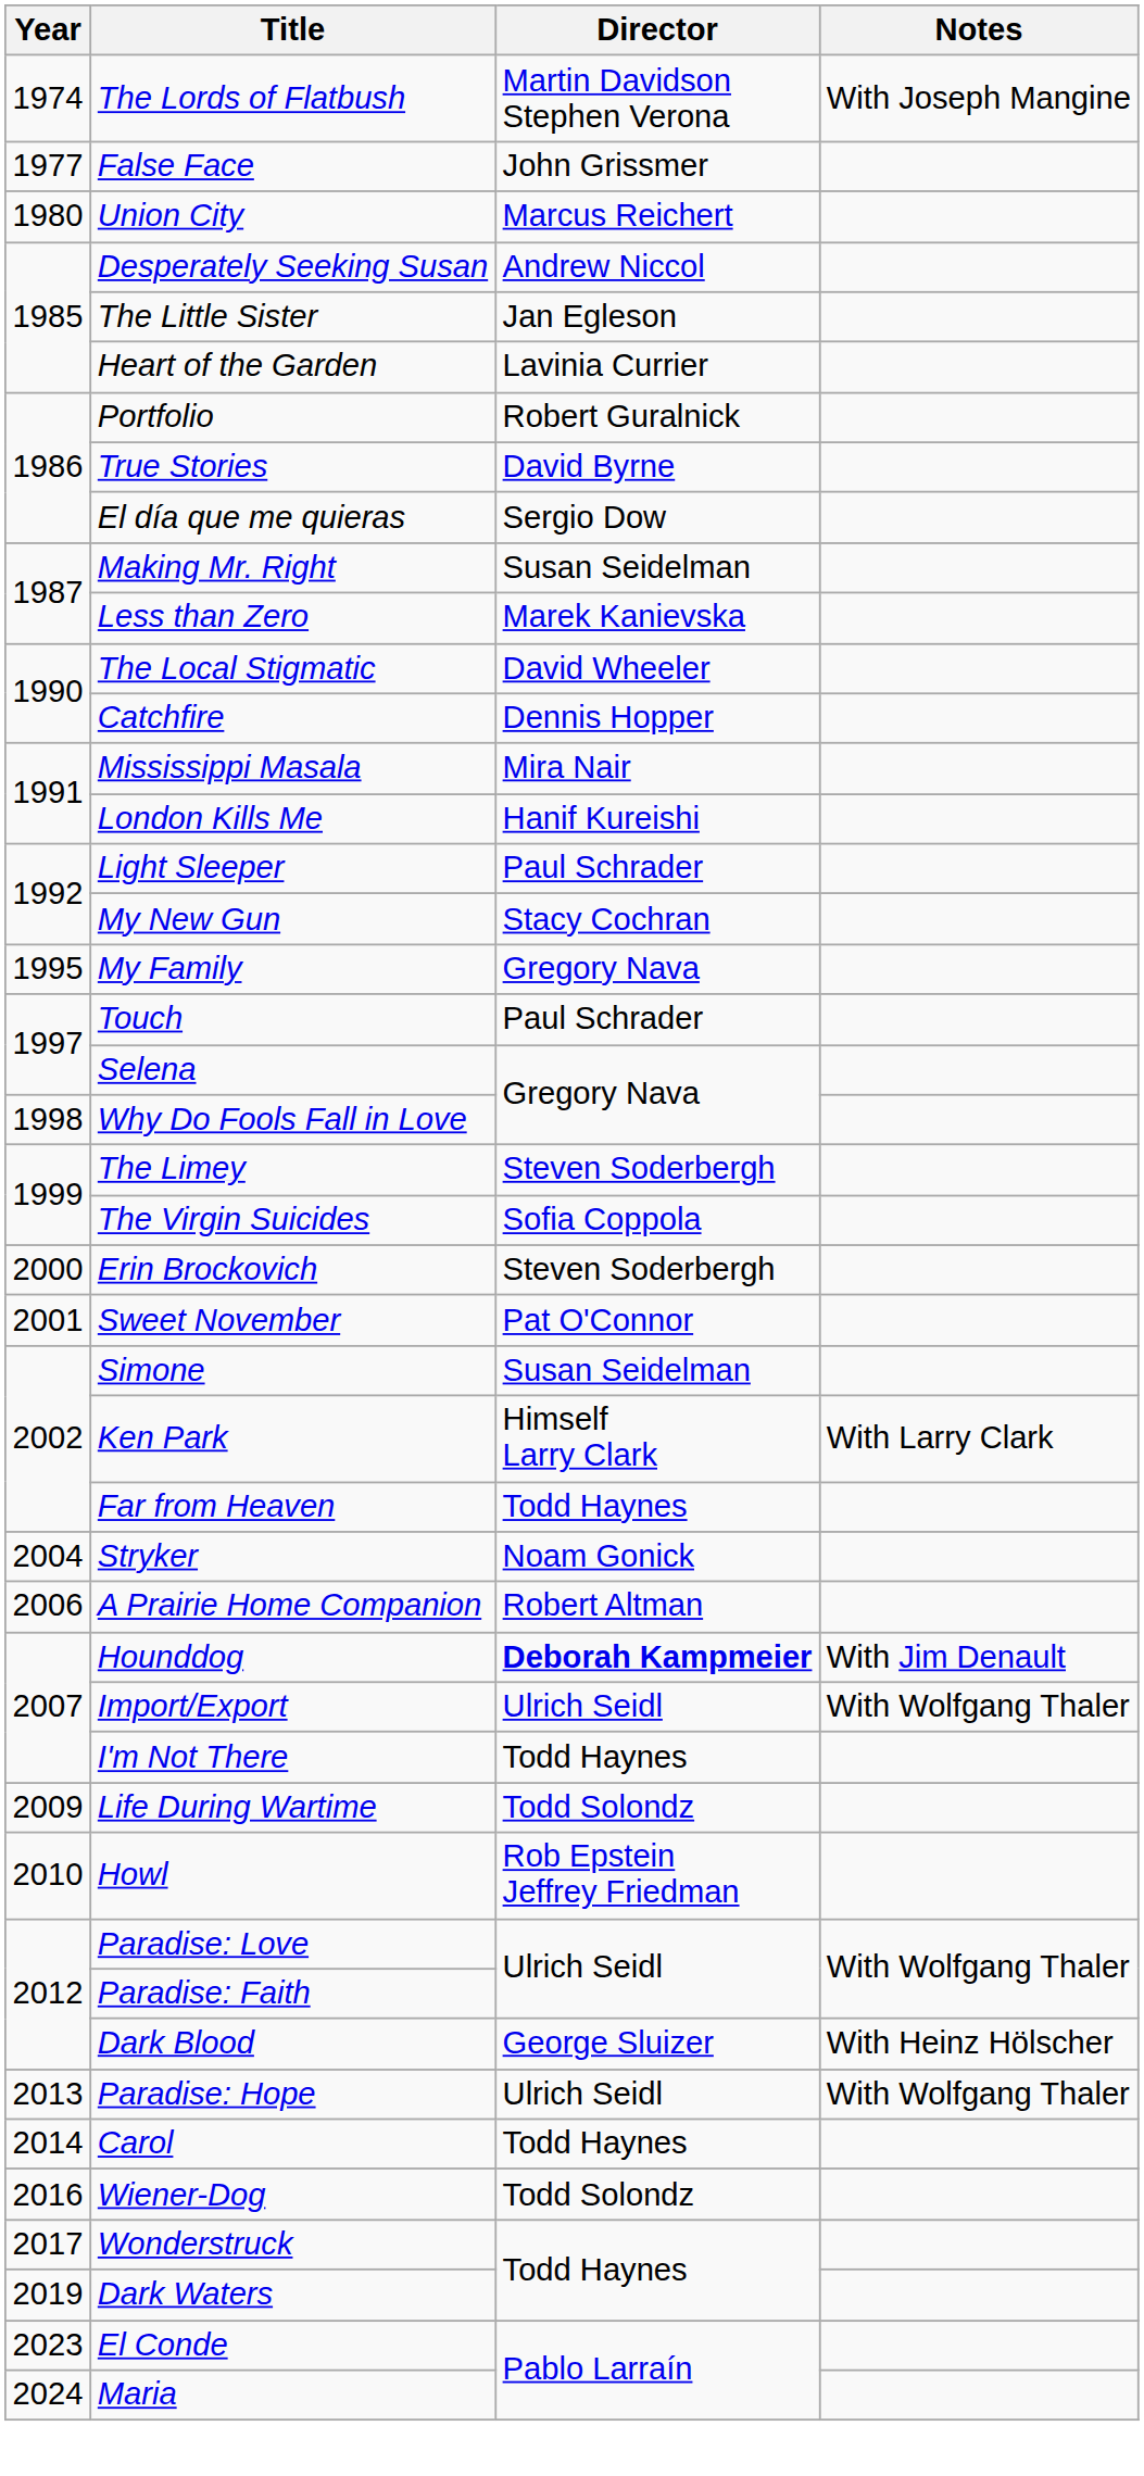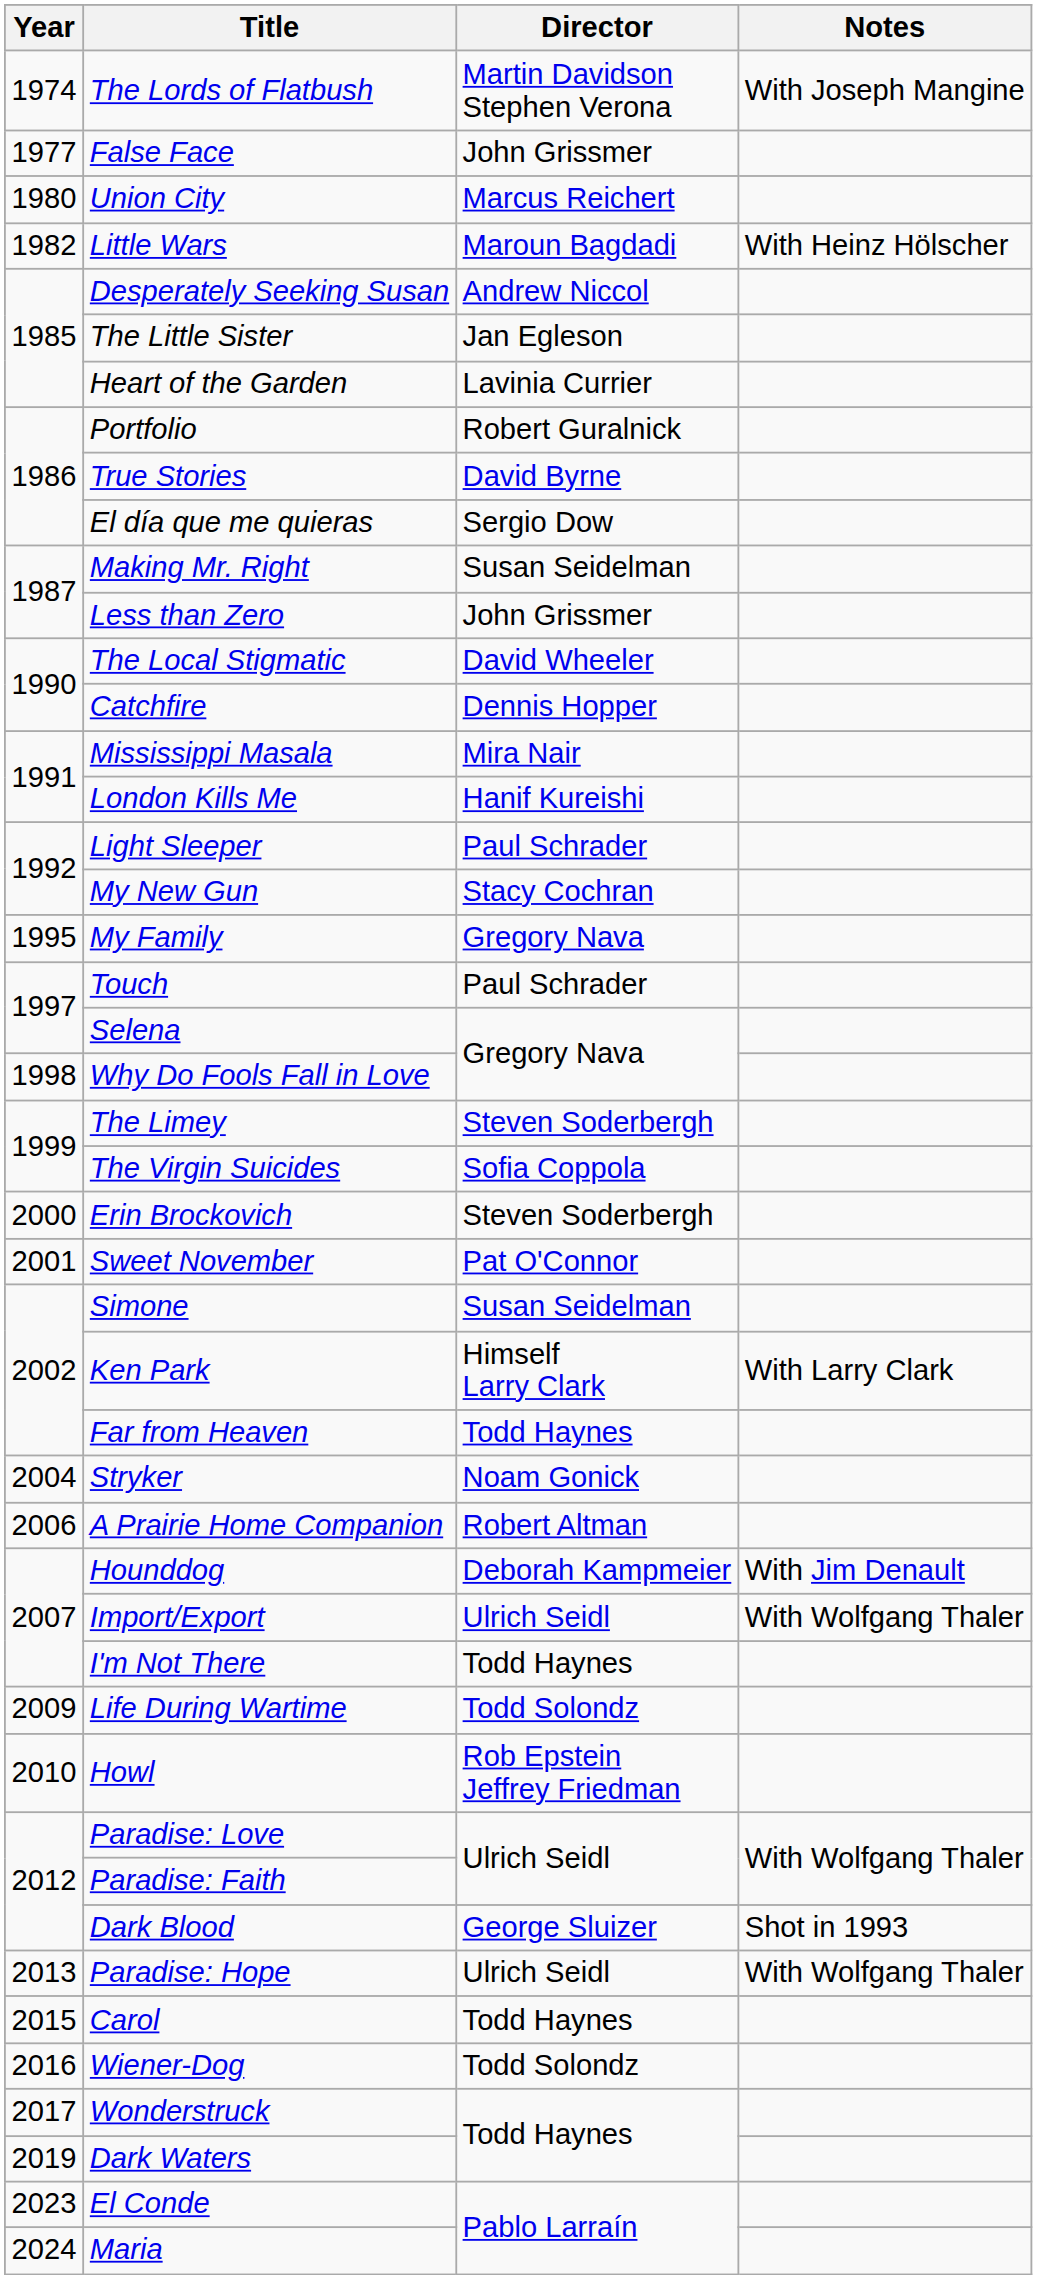+ row: 1982 | Little Wars | Maroun Bagdadi | With Heinz Hölscher
Less than Zero | Director: Marek Kanievska -> John Grissmer
Hounddog | Director: bold -> normal
Dark Blood | Notes: With Heinz Hölscher -> Shot in 1993
Carol | Year: 2014 -> 2015
